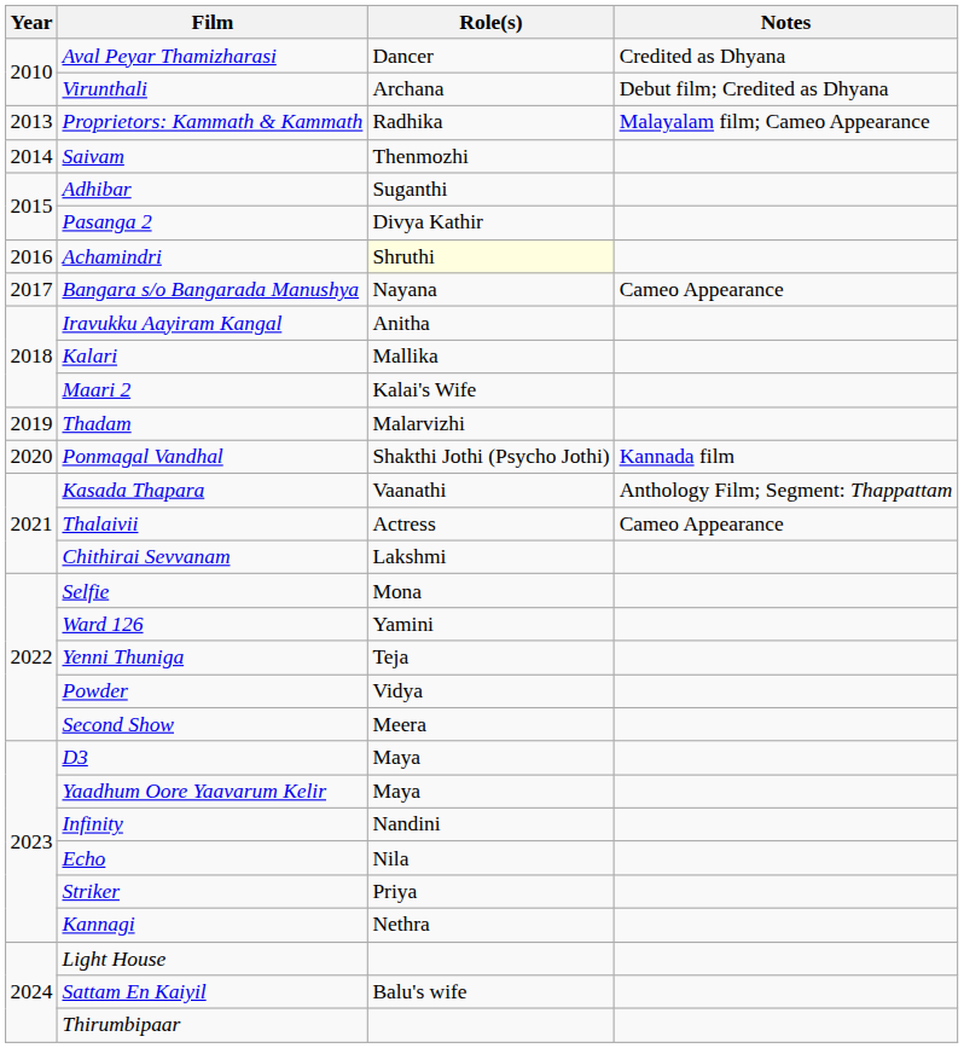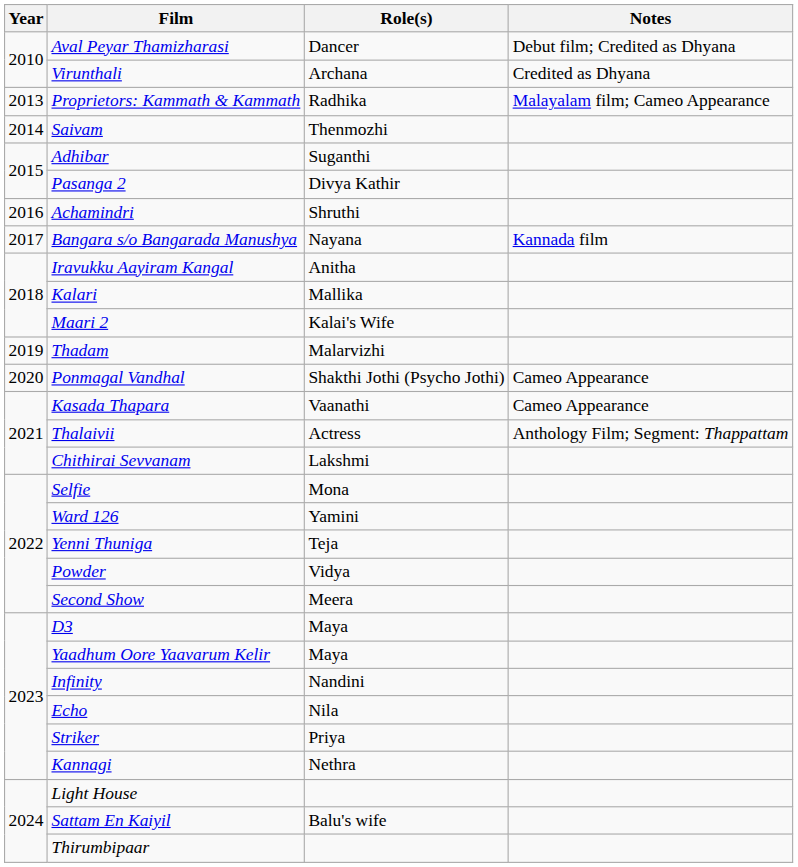Aval Peyar Thamizharasi | Notes: Credited as Dhyana -> Debut film; Credited as Dhyana
Virunthali | Notes: Debut film; Credited as Dhyana -> Credited as Dhyana
Achamindri | Role(s): lightyellow background -> no background
Bangara s/o Bangarada Manushya | Notes: Cameo Appearance -> Kannada film
Ponmagal Vandhal | Notes: Kannada film -> Cameo Appearance
Kasada Thapara | Notes: Anthology Film; Segment: Thappattam -> Cameo Appearance
Thalaivii | Notes: Cameo Appearance -> Anthology Film; Segment: Thappattam
